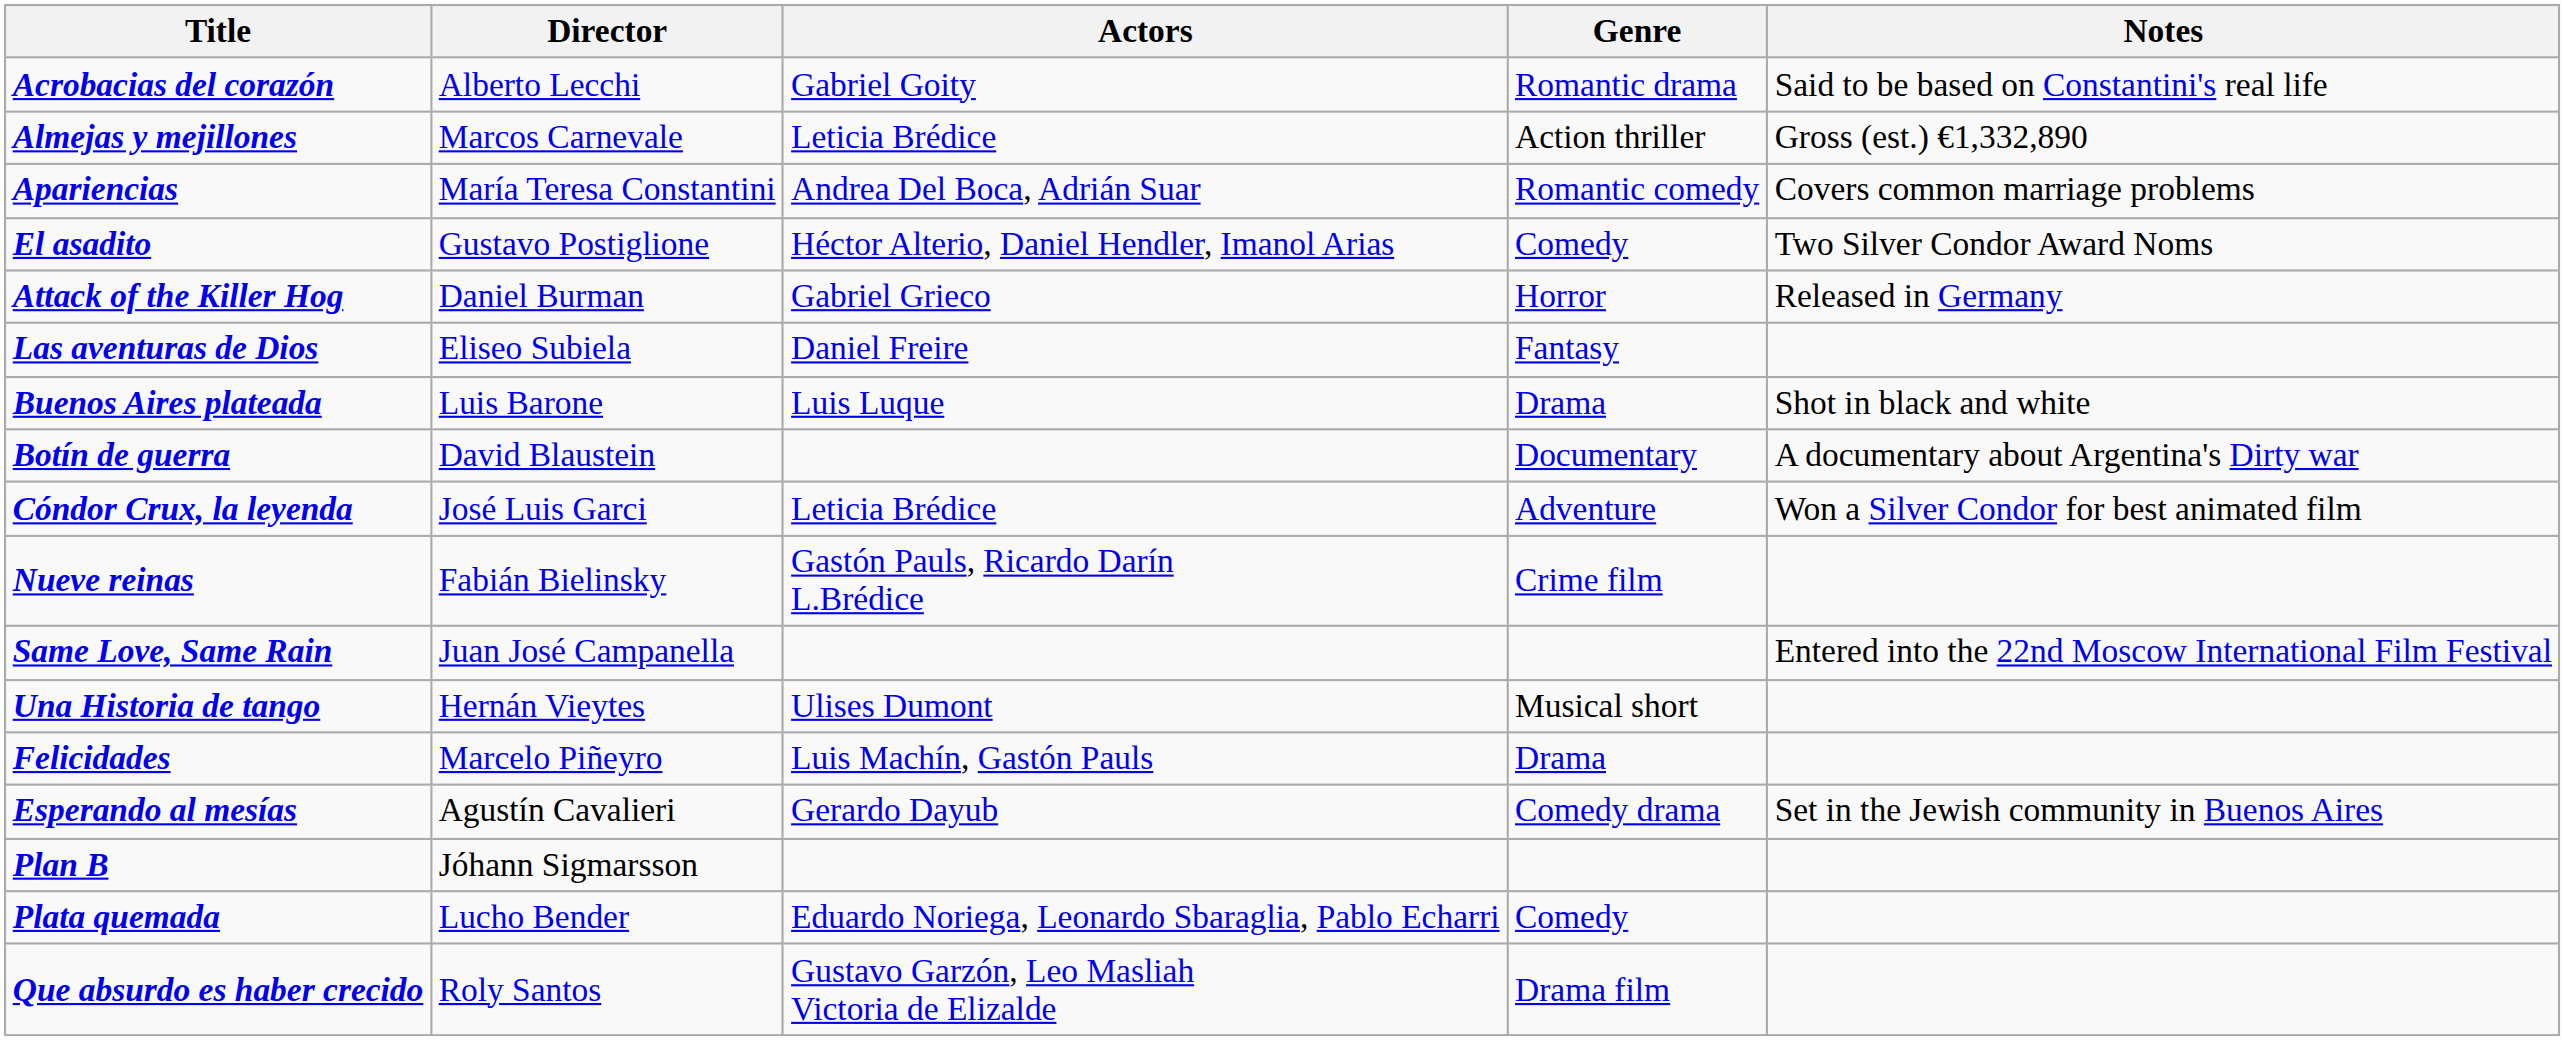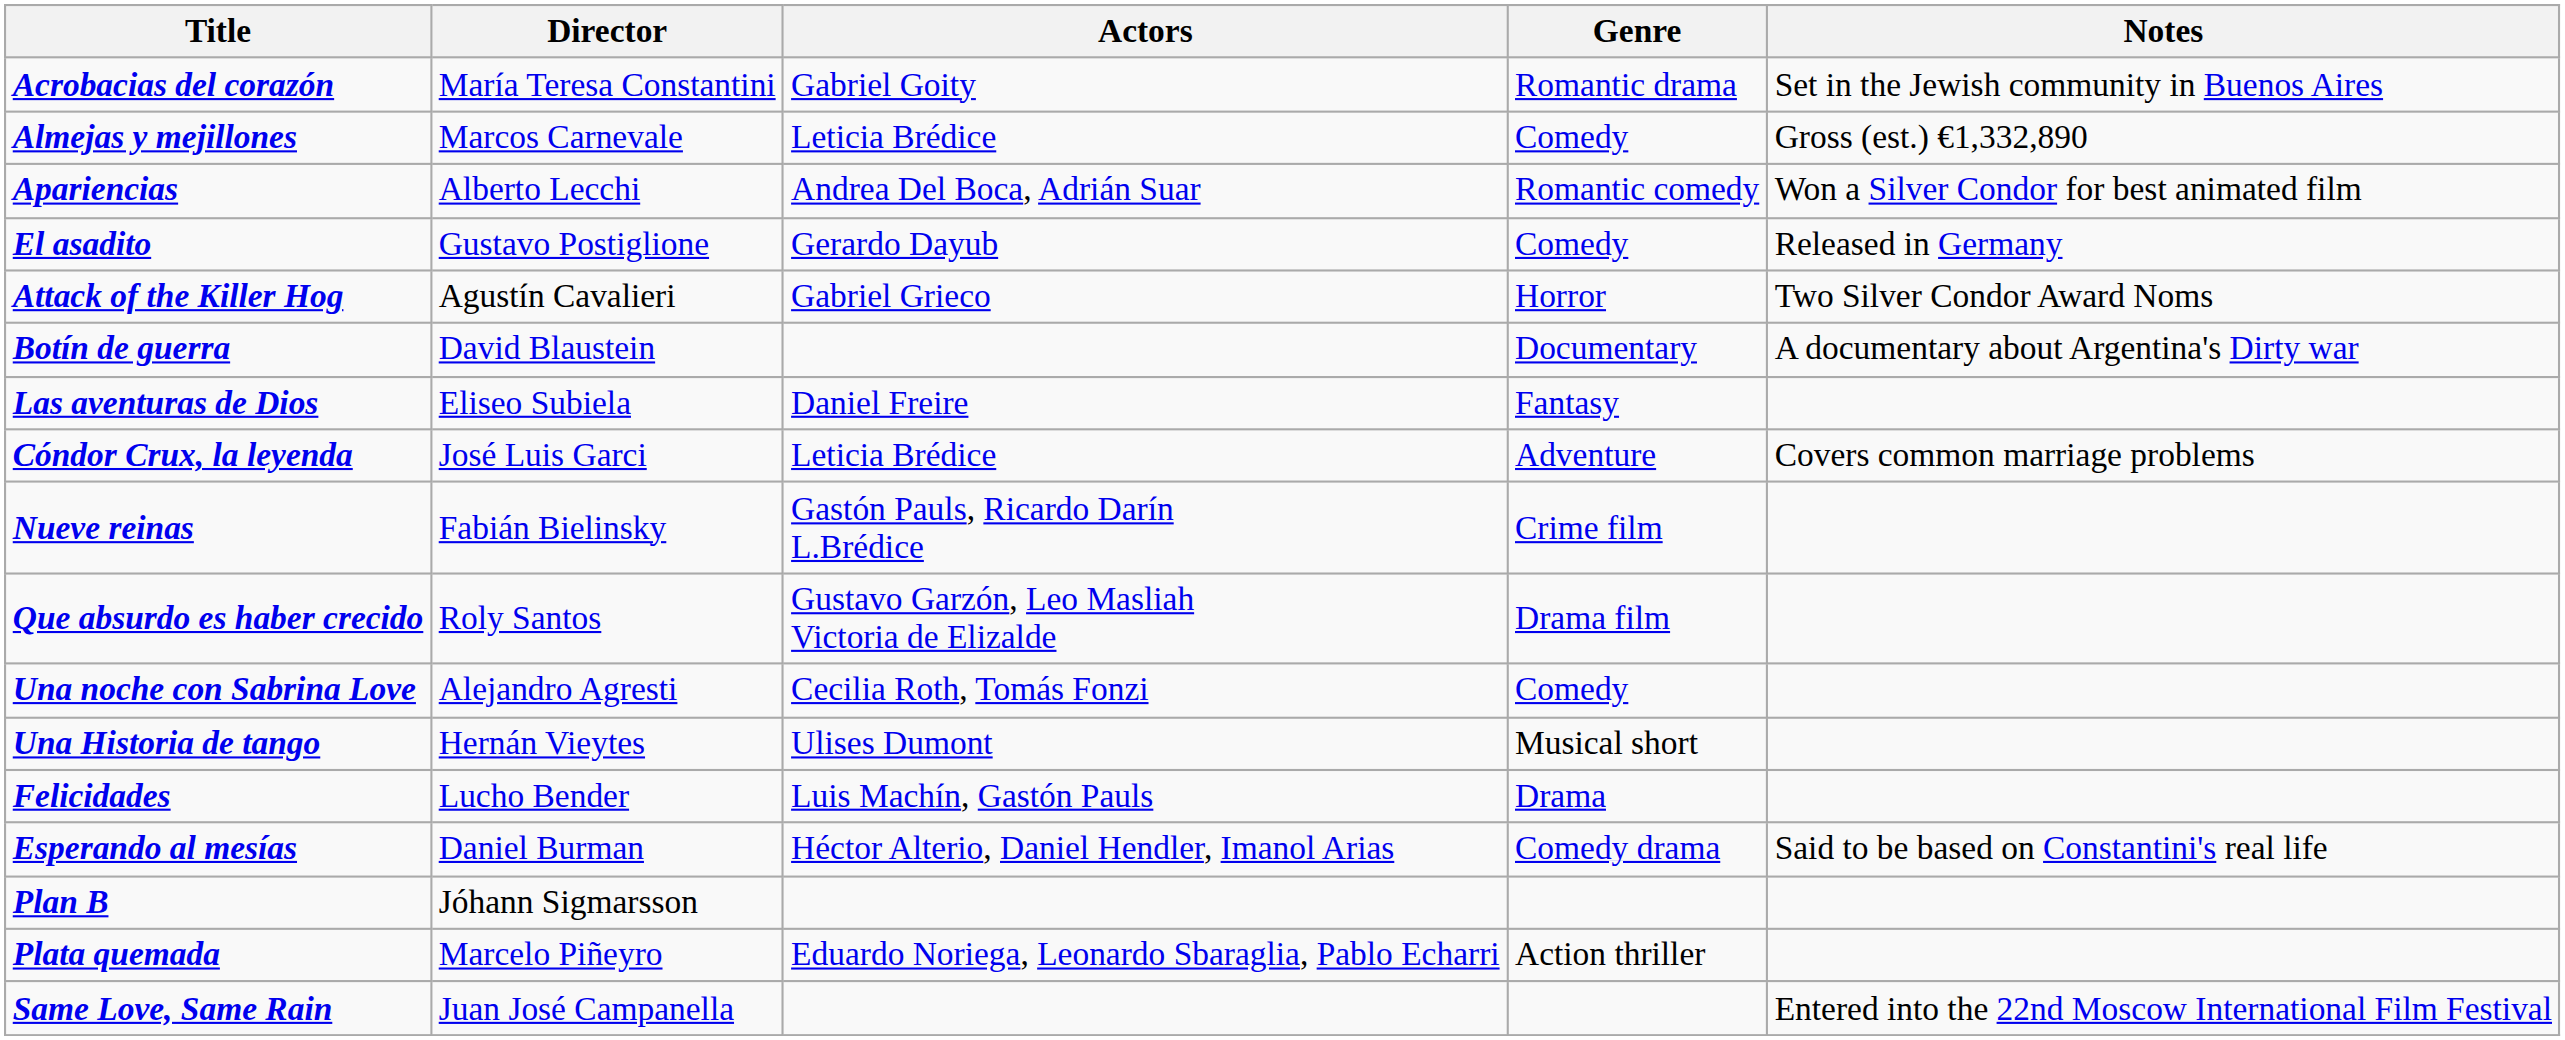Acrobacias del corazón | Director: Alberto Lecchi -> María Teresa Constantini
Acrobacias del corazón | Notes: Said to be based on Constantini's real life -> Set in the Jewish community in Buenos Aires
Almejas y mejillones | Genre: Action thriller -> Comedy
Apariencias | Director: María Teresa Constantini -> Alberto Lecchi
Apariencias | Notes: Covers common marriage problems -> Won a Silver Condor for best animated film
El asadito | Actors: Héctor Alterio, Daniel Hendler, Imanol Arias -> Gerardo Dayub
El asadito | Notes: Two Silver Condor Award Noms -> Released in Germany
Attack of the Killer Hog | Director: Daniel Burman -> Agustín Cavalieri
Attack of the Killer Hog | Notes: Released in Germany -> Two Silver Condor Award Noms
rows swapped: Las aventuras de Dios <-> Botín de guerra
- row: Buenos Aires plateada | Luis Barone | Luis Luque | Drama | Shot in black and white
Cóndor Crux, la leyenda | Notes: Won a Silver Condor for best animated film -> Covers common marriage problems
rows swapped: Que absurdo es haber crecido <-> Same Love, Same Rain
+ row: Una noche con Sabrina Love | Alejandro Agresti | Cecilia Roth, Tomás Fonzi | Comedy
Felicidades | Director: Marcelo Piñeyro -> Lucho Bender
Esperando al mesías | Director: Agustín Cavalieri -> Daniel Burman
Esperando al mesías | Actors: Gerardo Dayub -> Héctor Alterio, Daniel Hendler, Imanol Arias
Esperando al mesías | Notes: Set in the Jewish community in Buenos Aires -> Said to be based on Constantini's real life
Plata quemada | Director: Lucho Bender -> Marcelo Piñeyro
Plata quemada | Genre: Comedy -> Action thriller
